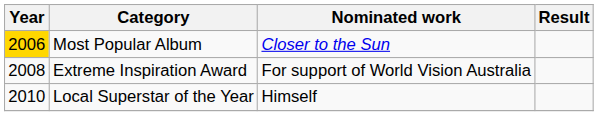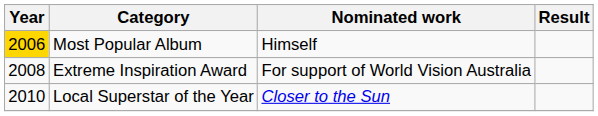Most Popular Album | Nominated work: Closer to the Sun -> Himself
Local Superstar of the Year | Nominated work: Himself -> Closer to the Sun
